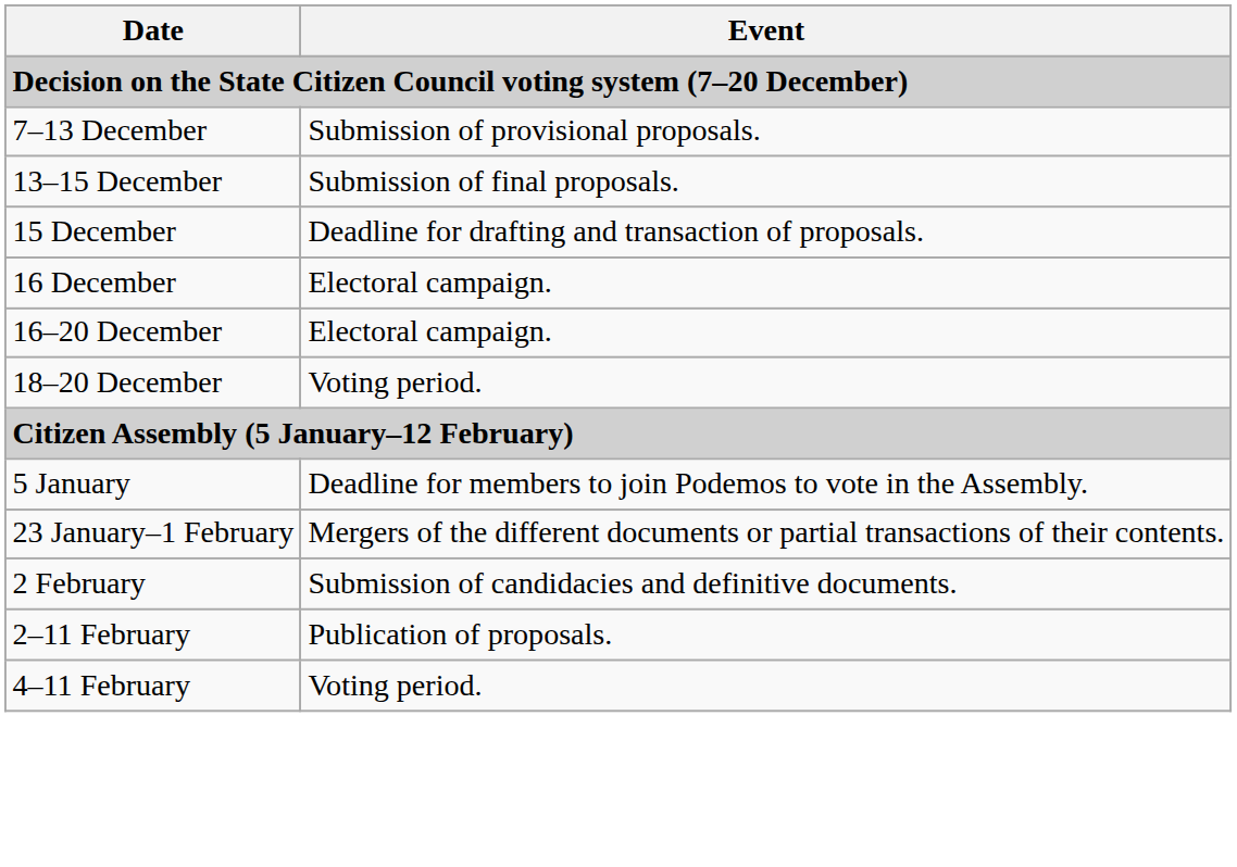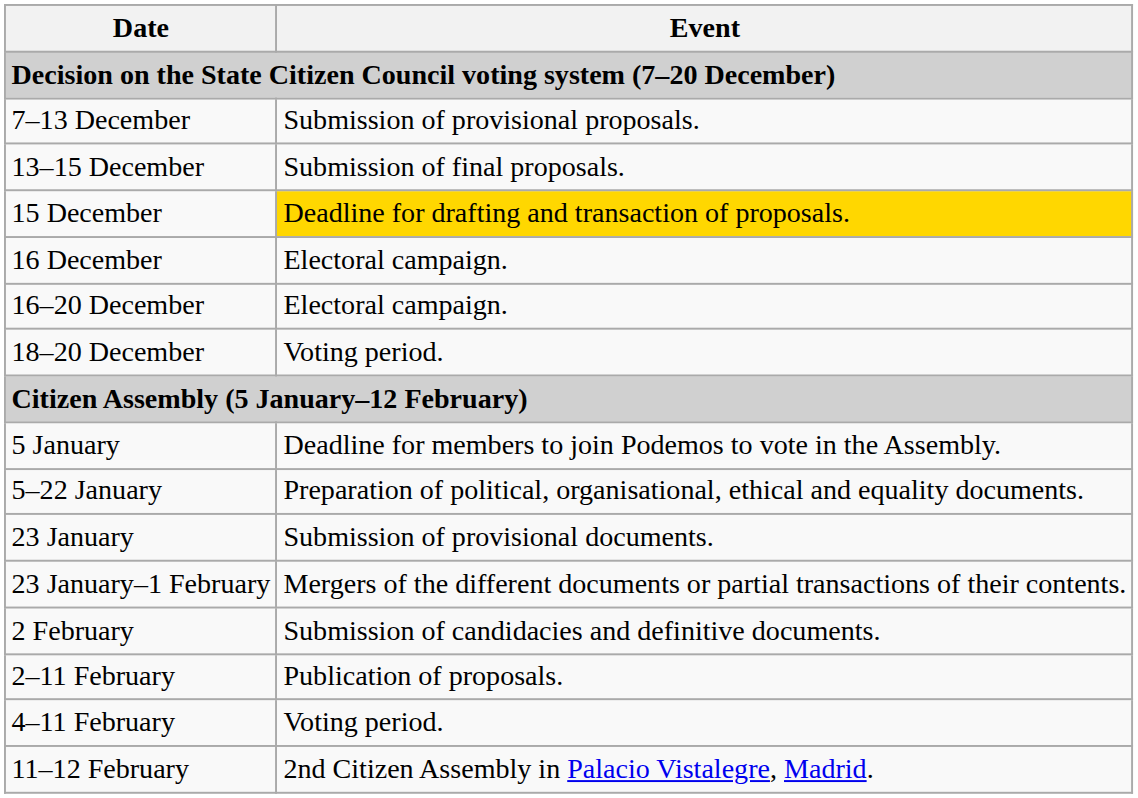15 December | Event: no background -> gold background
+ row: 5–22 January | Preparation of political, organisational, ethical and equality documents.
+ row: 23 January | Submission of provisional documents.
+ row: 11–12 February | 2nd Citizen Assembly in Palacio Vistalegre, Madrid.
